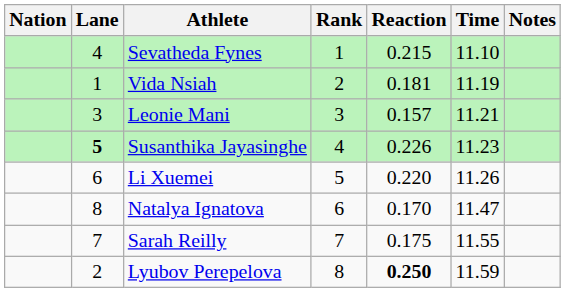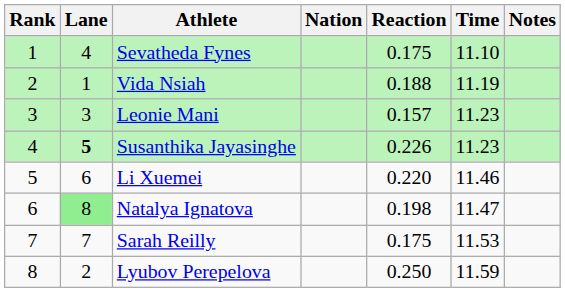columns swapped: Rank <-> Nation
Sevatheda Fynes | Reaction: 0.215 -> 0.175
Vida Nsiah | Reaction: 0.181 -> 0.188
Leonie Mani | Time: 11.21 -> 11.23
Li Xuemei | Time: 11.26 -> 11.46
Natalya Ignatova | Lane: no background -> lightgreen background
Natalya Ignatova | Reaction: 0.170 -> 0.198
Sarah Reilly | Time: 11.55 -> 11.53
Lyubov Perepelova | Reaction: bold -> normal
